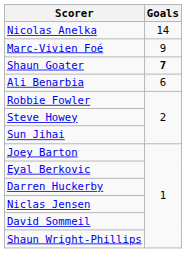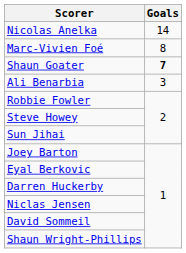Marc-Vivien Foé | Goals: 9 -> 8
Ali Benarbia | Goals: 6 -> 3
